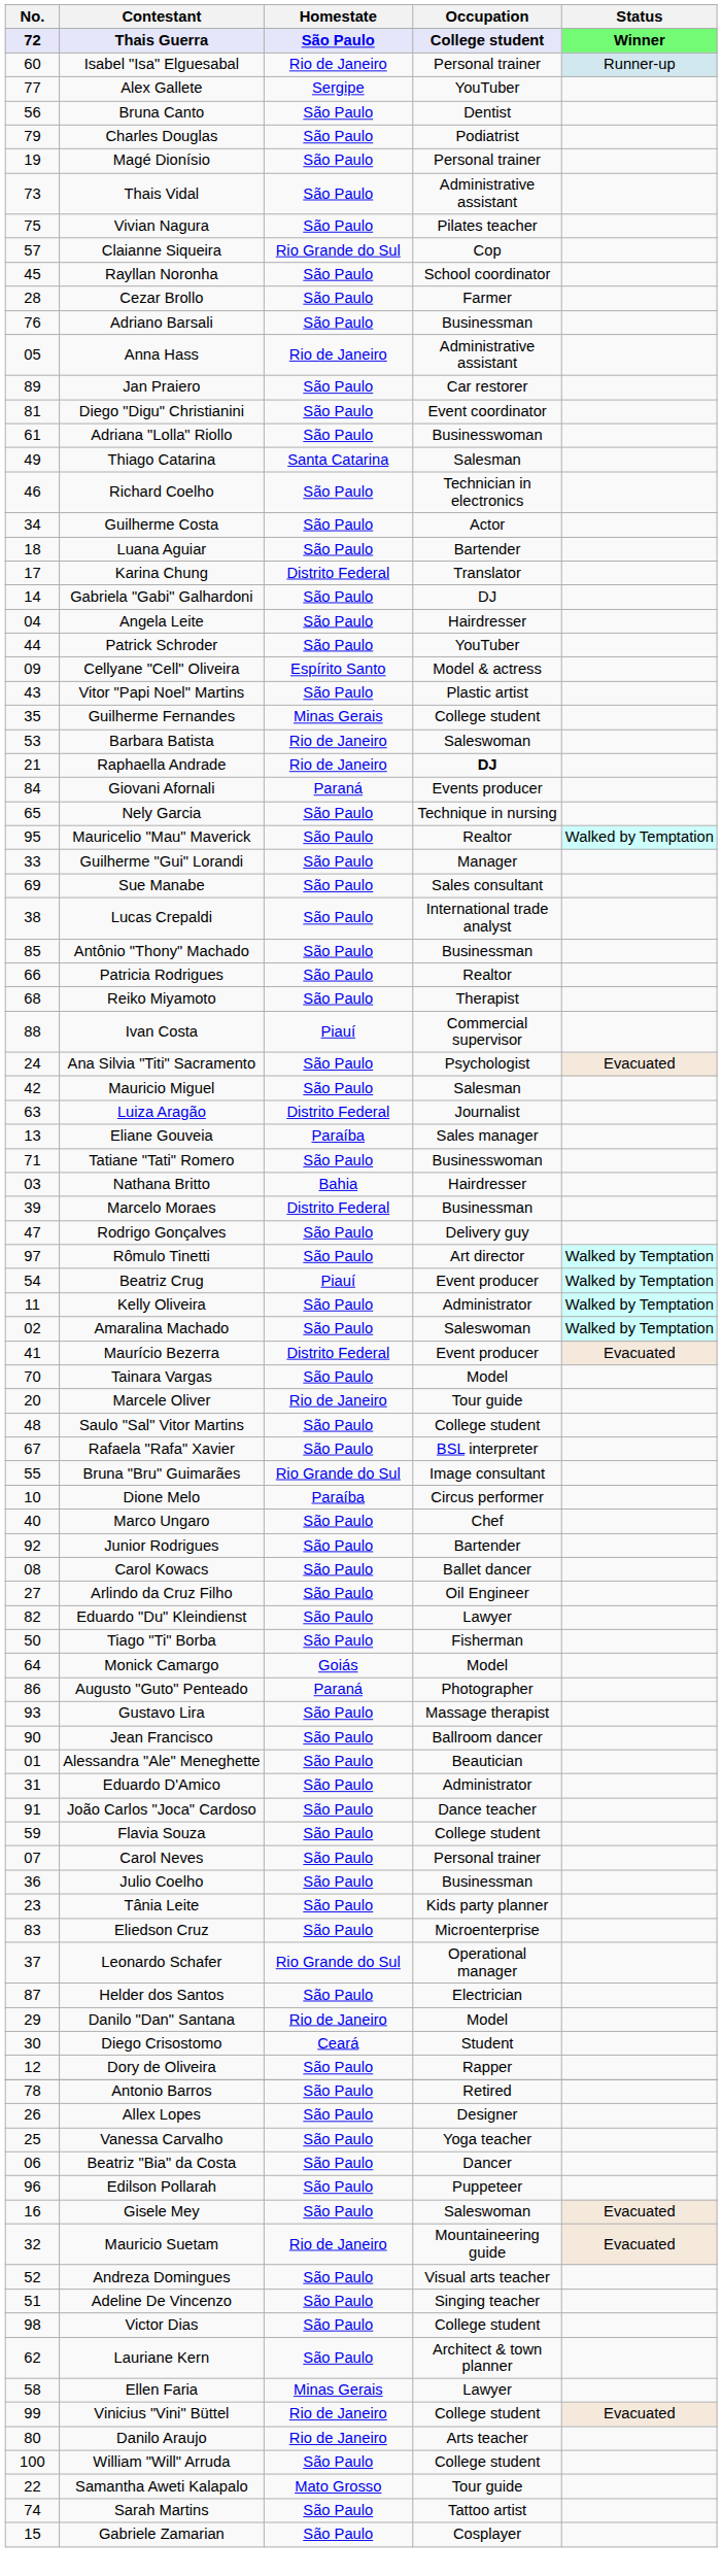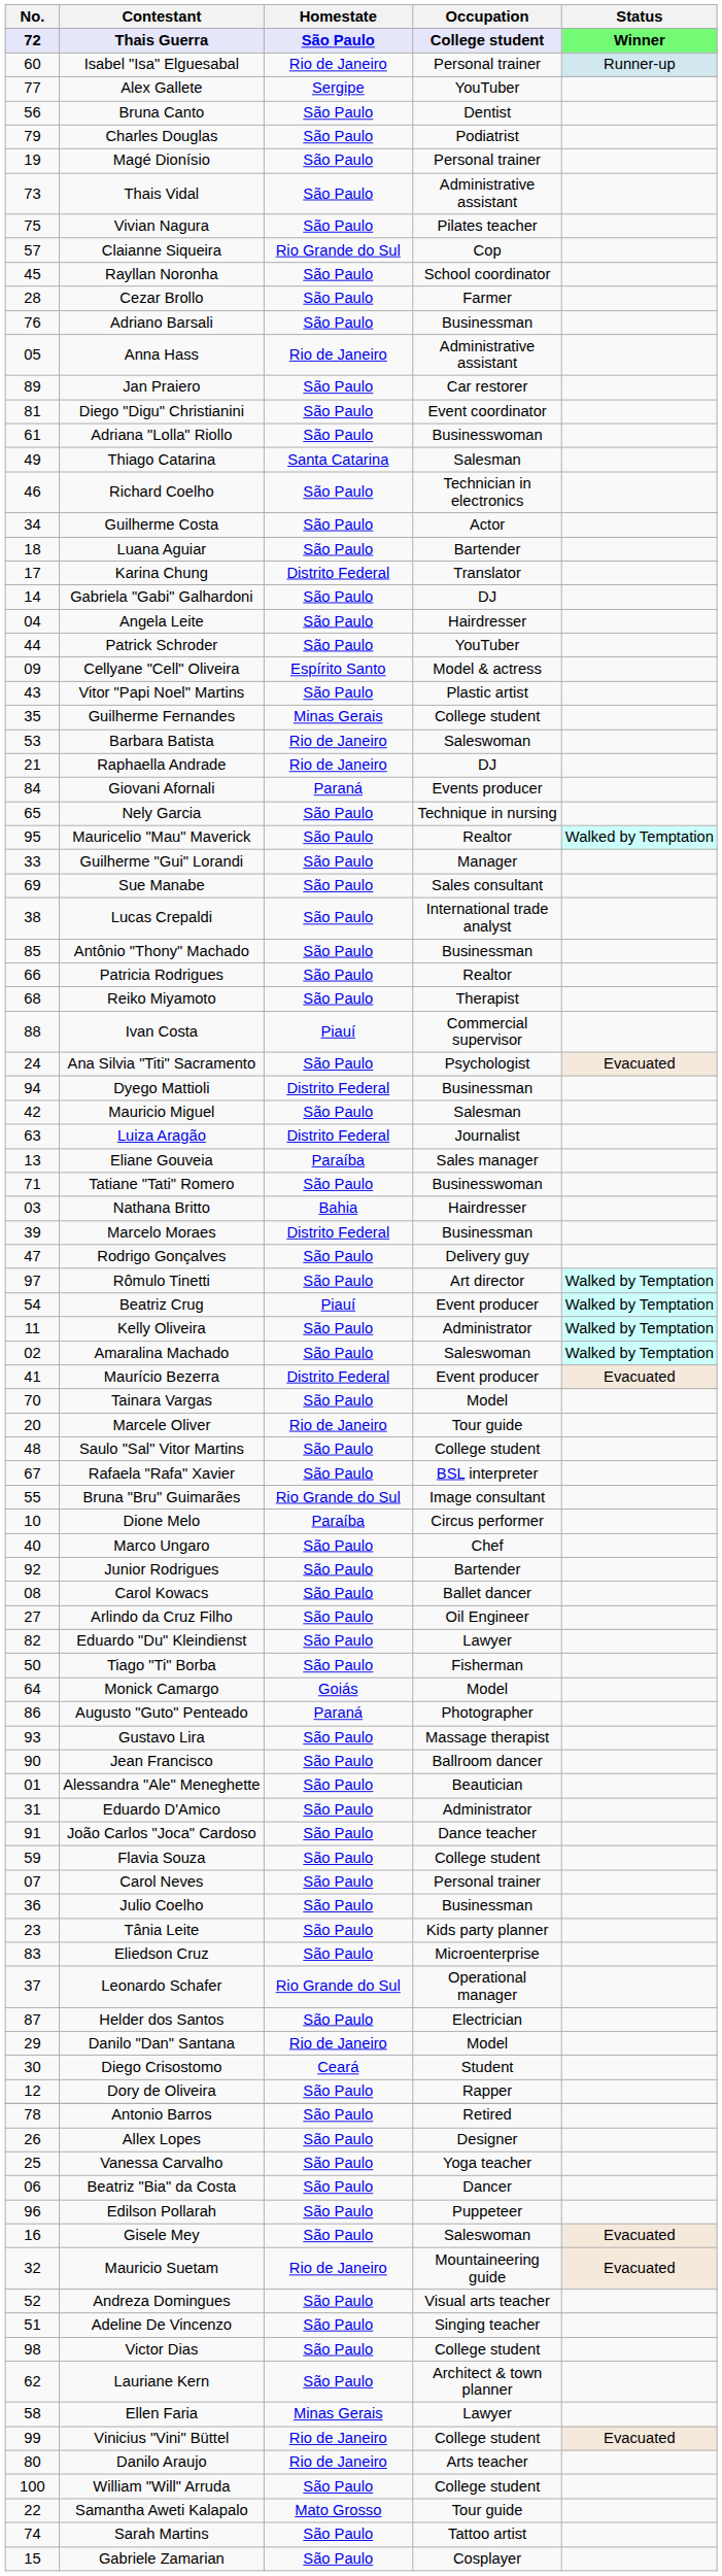Raphaella Andrade | Occupation: bold -> normal
+ row: 94 | Dyego Mattioli | Distrito Federal | Businessman
